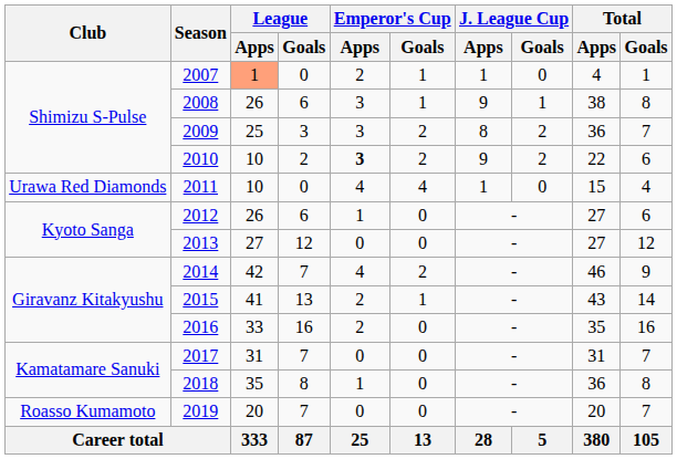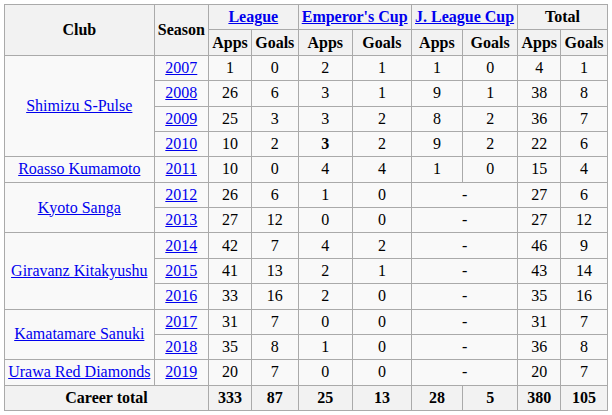2007 | League / Apps: lightsalmon background -> no background
2011 | Club: Urawa Red Diamonds -> Roasso Kumamoto
2019 | Club: Roasso Kumamoto -> Urawa Red Diamonds
